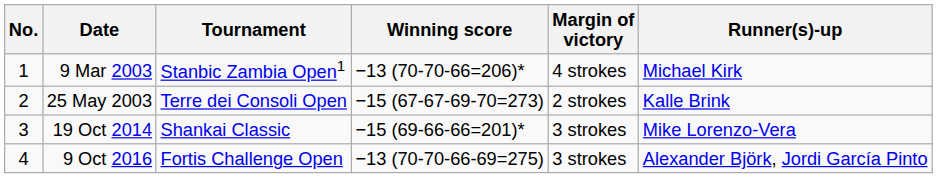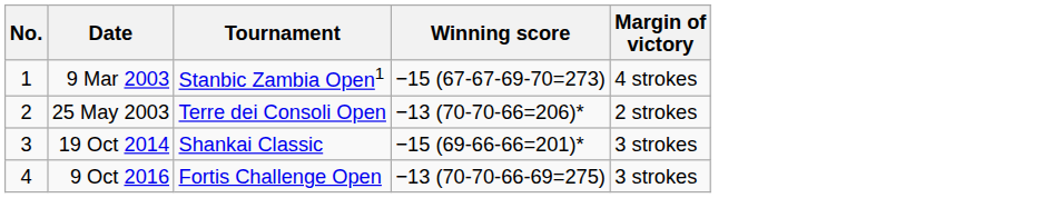- column: Runner(s)-up | Michael Kirk | Kalle Brink | Mike Lorenzo-Vera | Alexander Björk, Jordi García Pinto
9 Mar 2003 | Winning score: −13 (70-70-66=206)* -> −15 (67-67-69-70=273)
25 May 2003 | Winning score: −15 (67-67-69-70=273) -> −13 (70-70-66=206)*
